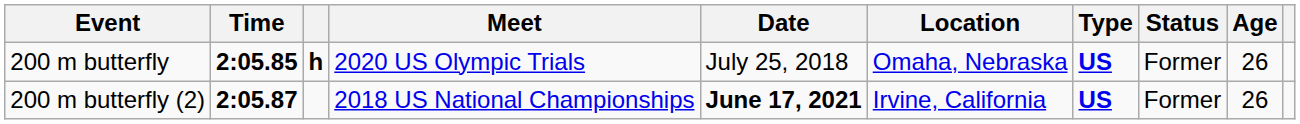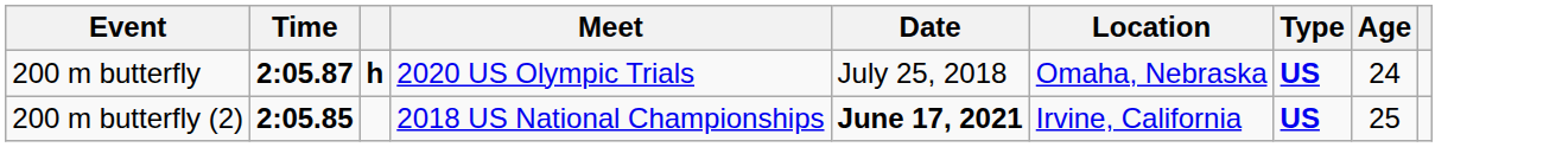- column: Status | Former | Former
200 m butterfly | Time: 2:05.85 -> 2:05.87
200 m butterfly | Age: 26 -> 24
200 m butterfly (2) | Time: 2:05.87 -> 2:05.85
200 m butterfly (2) | Age: 26 -> 25
